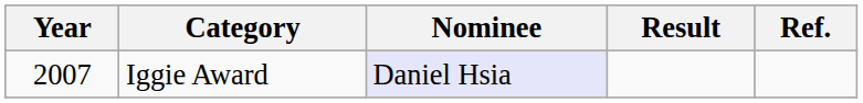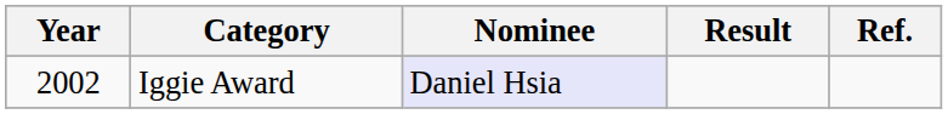Iggie Award | Year: 2007 -> 2002
